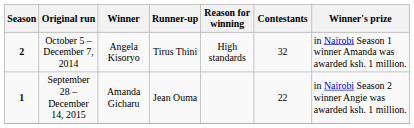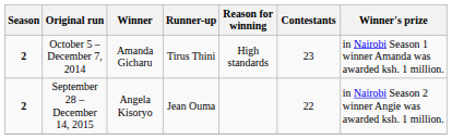October 5 – December 7, 2014 | Winner: Angela Kisoryo -> Amanda Gicharu
October 5 – December 7, 2014 | Contestants: 32 -> 23
September 28 – December 14, 2015 | Season: 1 -> 2
September 28 – December 14, 2015 | Winner: Amanda Gicharu -> Angela Kisoryo
